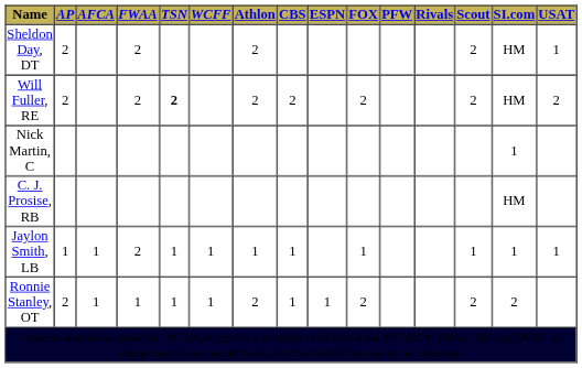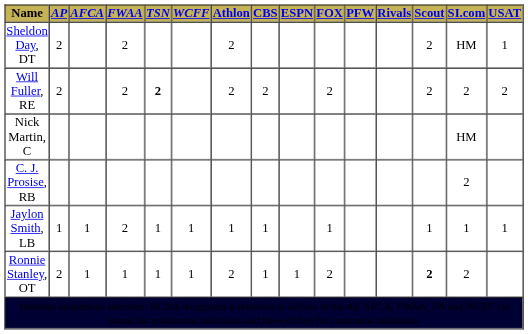Will Fuller, RE | SI.com: HM -> 2
Nick Martin, C | SI.com: 1 -> HM
C. J. Prosise, RB | SI.com: HM -> 2
Ronnie Stanley, OT | Scout: normal -> bold
